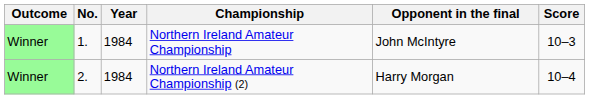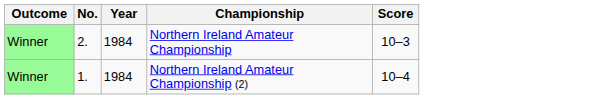- column: Opponent in the final | John McIntyre | Harry Morgan
Northern Ireland Amateur Championship | No.: 1. -> 2.
Northern Ireland Amateur Championship (2) | No.: 2. -> 1.
